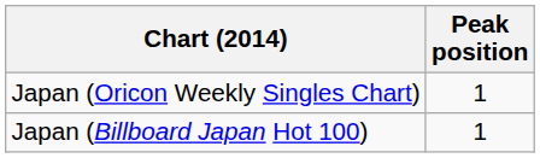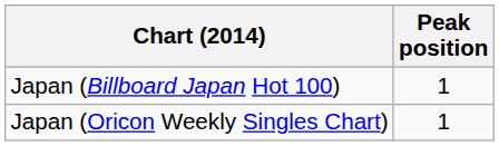rows swapped: Japan (Oricon Weekly Singles Chart) <-> Japan (Billboard Japan Hot 100)
